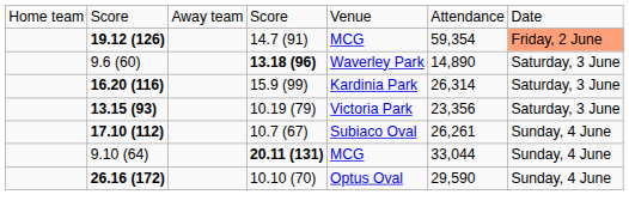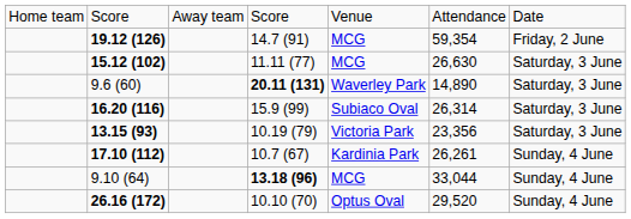19.12 (126) | column 7: lightsalmon background -> no background
+ row: 15.12 (102) | 11.11 (77) | MCG | 26,630 | Saturday, 3 June
9.6 (60) | column 4: 13.18 (96) -> 20.11 (131)
16.20 (116) | column 5: Kardinia Park -> Subiaco Oval
17.10 (112) | column 5: Subiaco Oval -> Kardinia Park
9.10 (64) | column 4: 20.11 (131) -> 13.18 (96)
26.16 (172) | column 6: 29,590 -> 29,520
